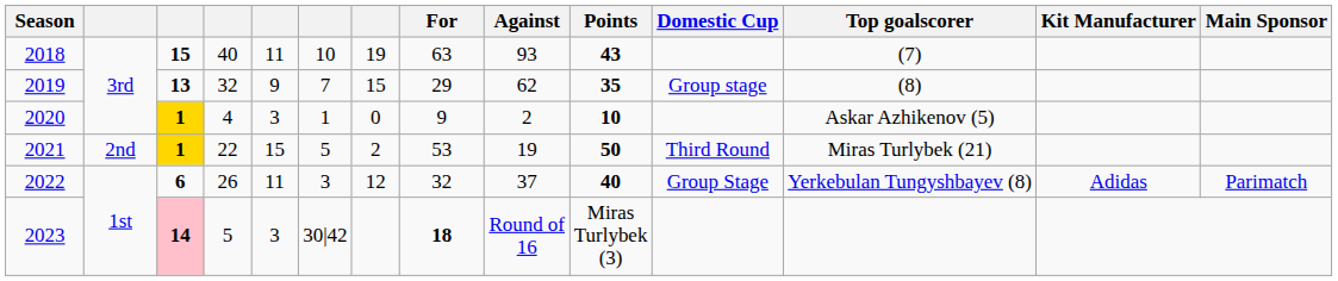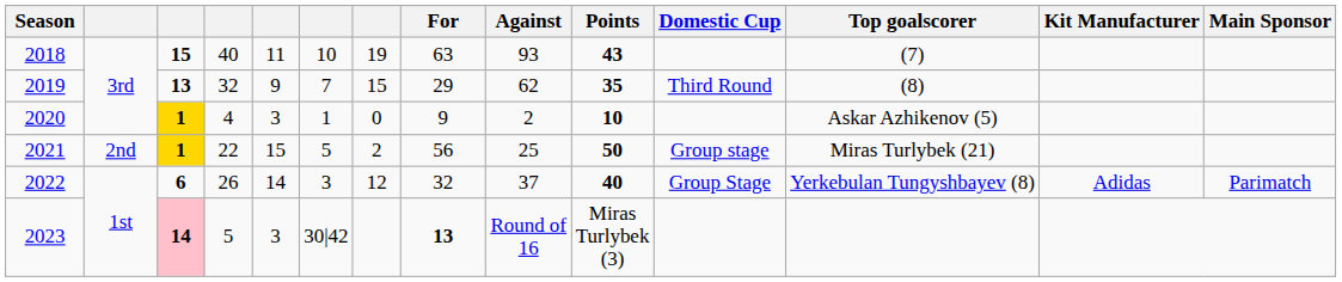2019 | Domestic Cup: Group stage -> Third Round
2021 | For: 53 -> 56
2021 | Against: 19 -> 25
2021 | Domestic Cup: Third Round -> Group stage
2022 | column 5: 11 -> 14
2023 | For: 18 -> 13
